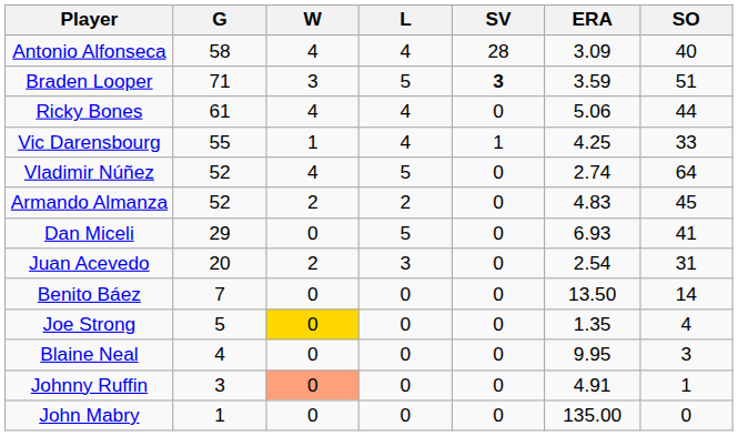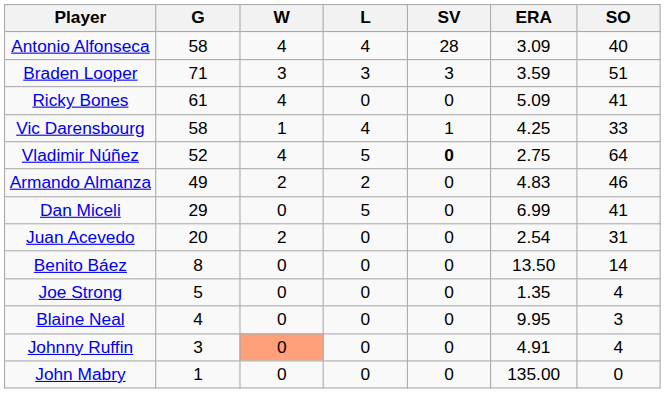Braden Looper | L: 5 -> 3
Braden Looper | SV: bold -> normal
Ricky Bones | L: 4 -> 0
Ricky Bones | ERA: 5.06 -> 5.09
Ricky Bones | SO: 44 -> 41
Vic Darensbourg | G: 55 -> 58
Vladimir Núñez | SV: normal -> bold
Vladimir Núñez | ERA: 2.74 -> 2.75
Armando Almanza | G: 52 -> 49
Armando Almanza | SO: 45 -> 46
Dan Miceli | ERA: 6.93 -> 6.99
Juan Acevedo | L: 3 -> 0
Benito Báez | G: 7 -> 8
Joe Strong | W: gold background -> no background
Johnny Ruffin | SO: 1 -> 4
